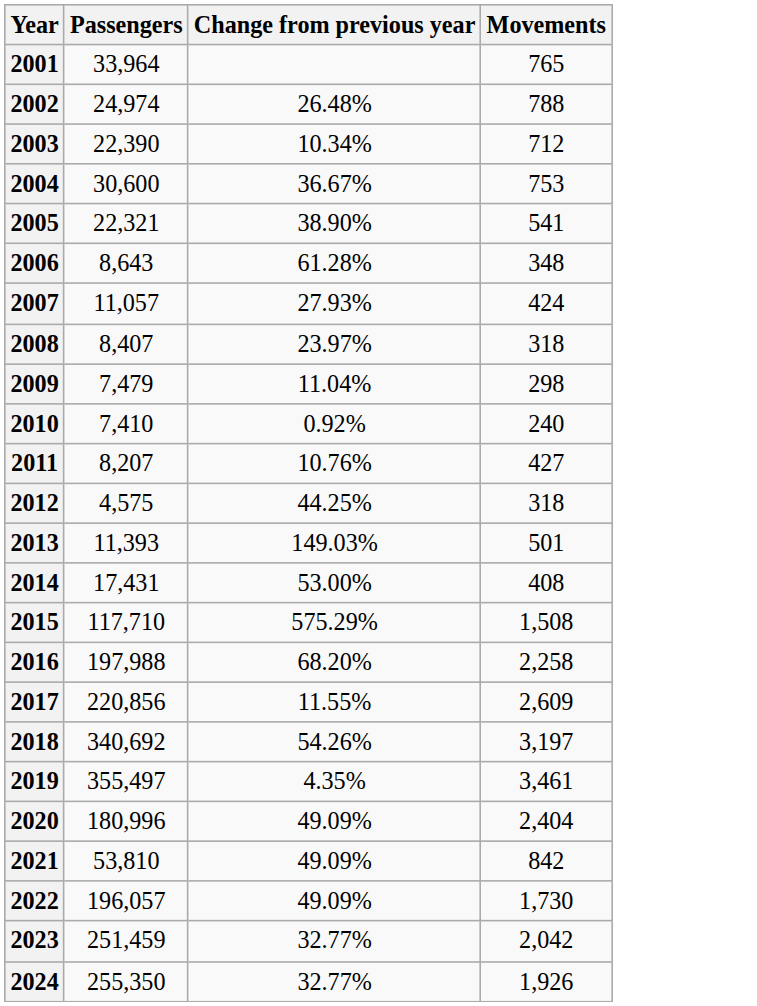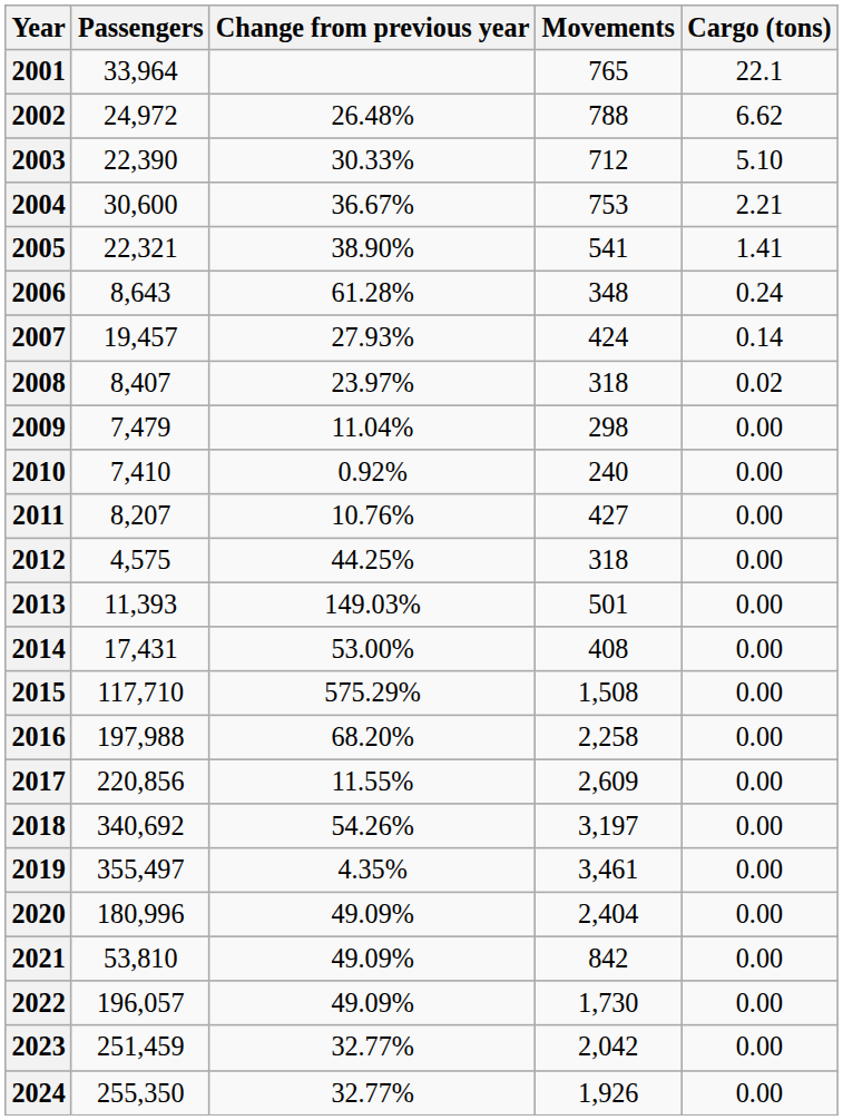+ column: Cargo (tons) | 22.1 | 6.62 | 5.10 | 2.21 | 1.41 | 0.24 | 0.14 | 0.02 | 0.00 | 0.00 | 0.00 | 0.00 | 0.00 | 0.00 | 0.00 | 0.00 | 0.00 | 0.00 | 0.00 | 0.00 | 0.00 | 0.00 | 0.00 | 0.00
2002 | Passengers: 24,974 -> 24,972
2003 | Change from previous year: 10.34% -> 30.33%
2007 | Passengers: 11,057 -> 19,457
